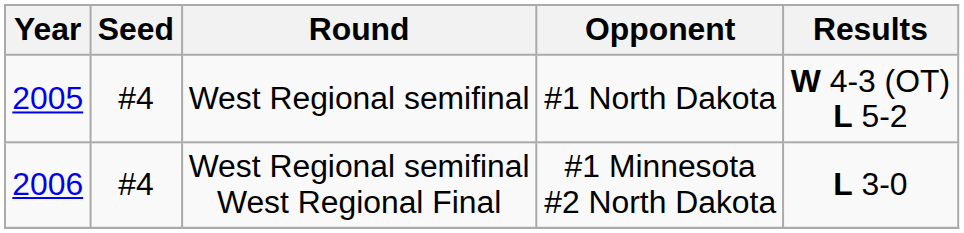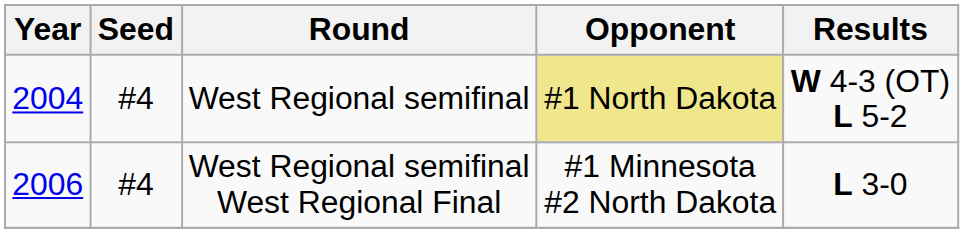West Regional semifinal | Year: 2005 -> 2004
West Regional semifinal | Opponent: no background -> khaki background
